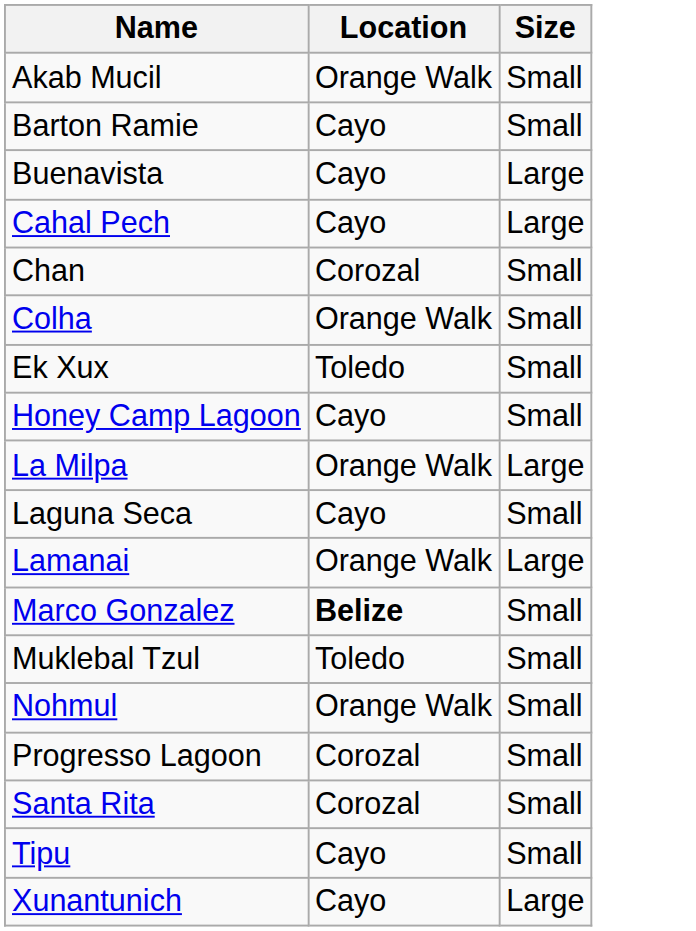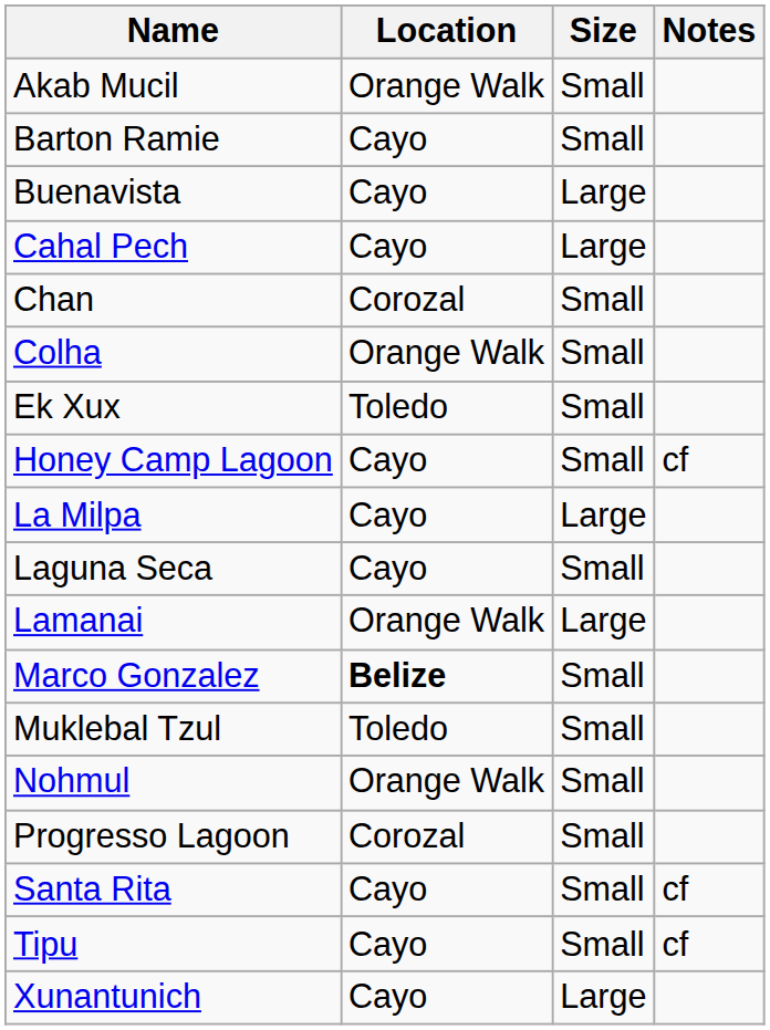+ column: Notes | cf | cf | cf
La Milpa | Location: Orange Walk -> Cayo
Santa Rita | Location: Corozal -> Cayo
